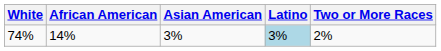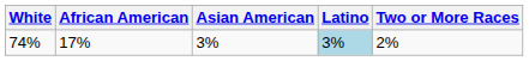74% | African American: 14% -> 17%
